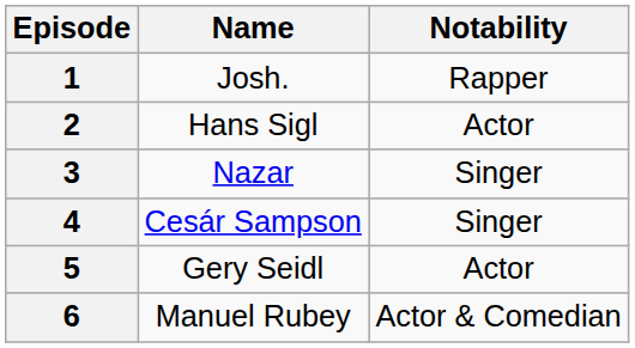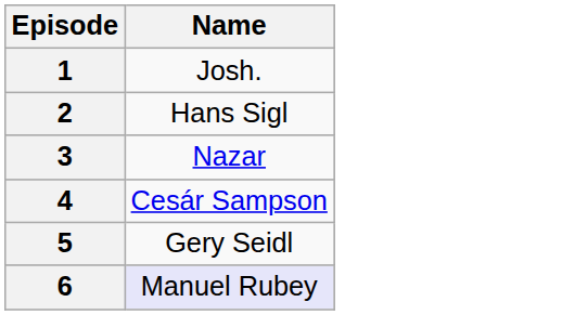- column: Notability | Rapper | Actor | Singer | Singer | Actor | Actor & Comedian
6 | Name: no background -> lavender background
